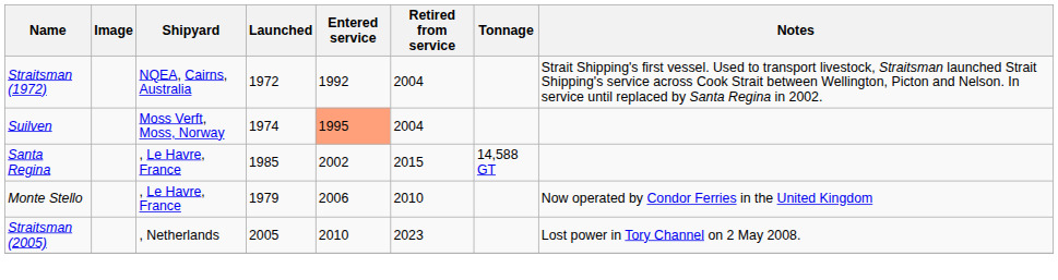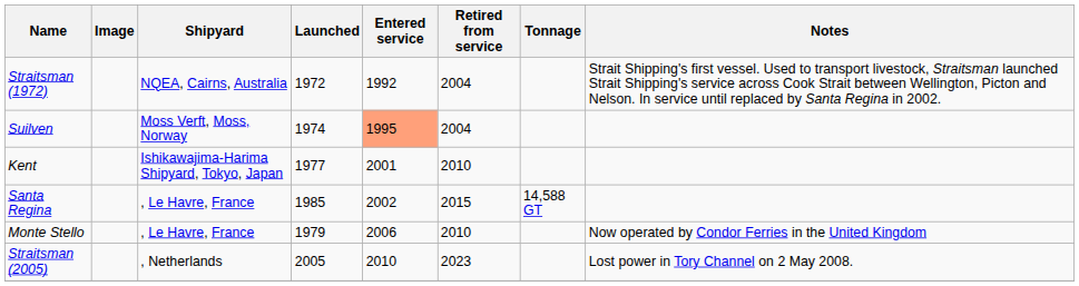+ row: Kent | Ishikawajima-Harima Shipyard, Tokyo, Japan | 1977 | 2001 | 2010
